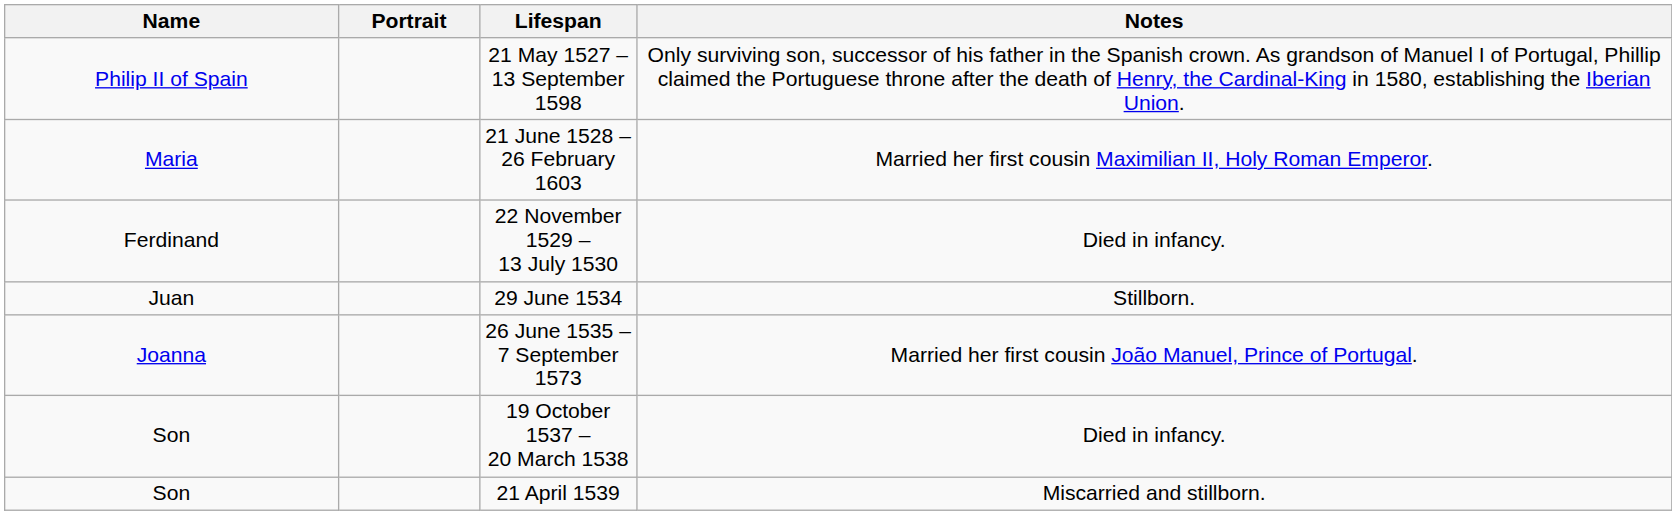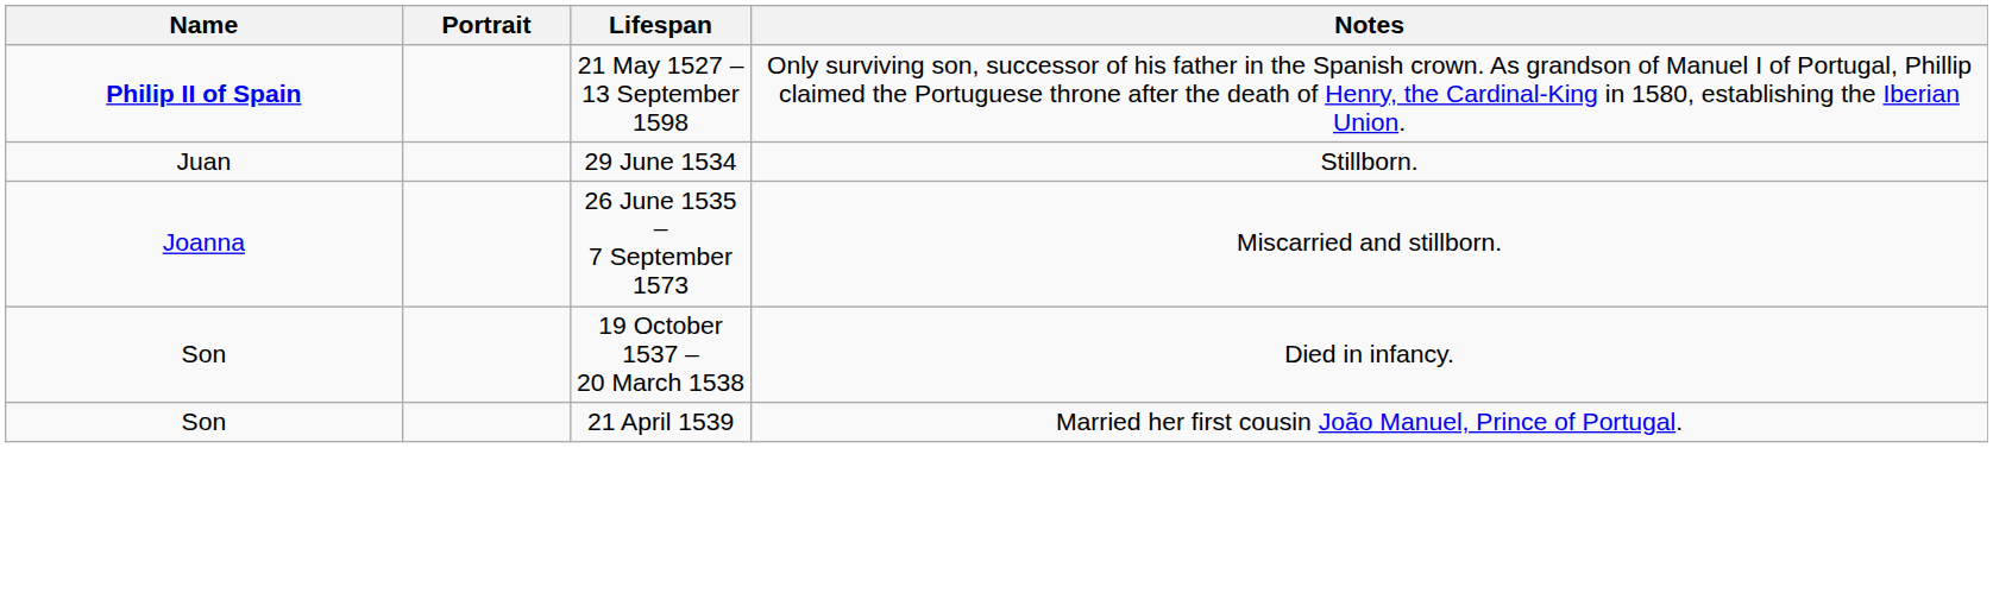21 May 1527 – 13 September 1598 | Name: normal -> bold
- row: Maria | 21 June 1528 – 26 February 1603 | Married her first cousin Maximilian II, Holy Roman Emperor.
- row: Ferdinand | 22 November 1529 – 13 July 1530 | Died in infancy.
26 June 1535 – 7 September 1573 | Notes: Married her first cousin João Manuel, Prince of Portugal. -> Miscarried and stillborn.
21 April 1539 | Notes: Miscarried and stillborn. -> Married her first cousin João Manuel, Prince of Portugal.
